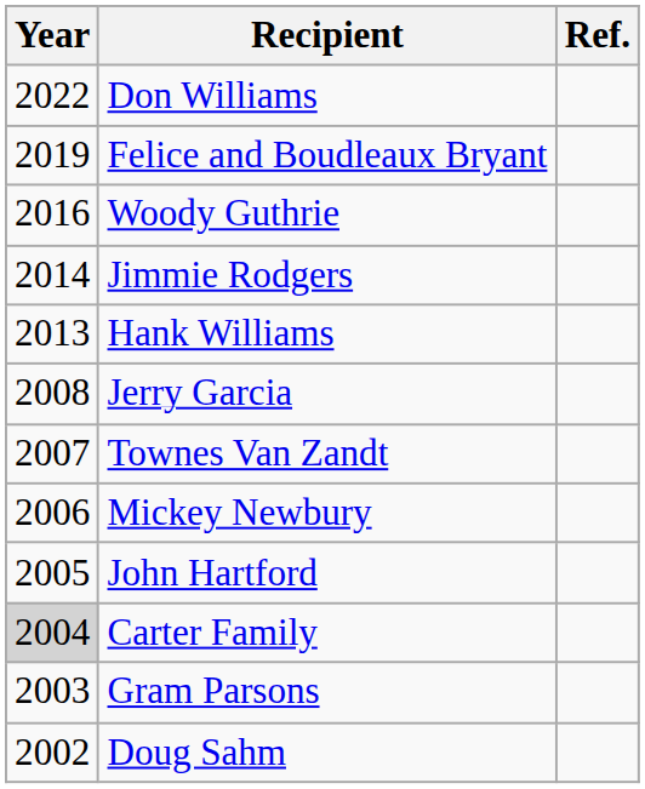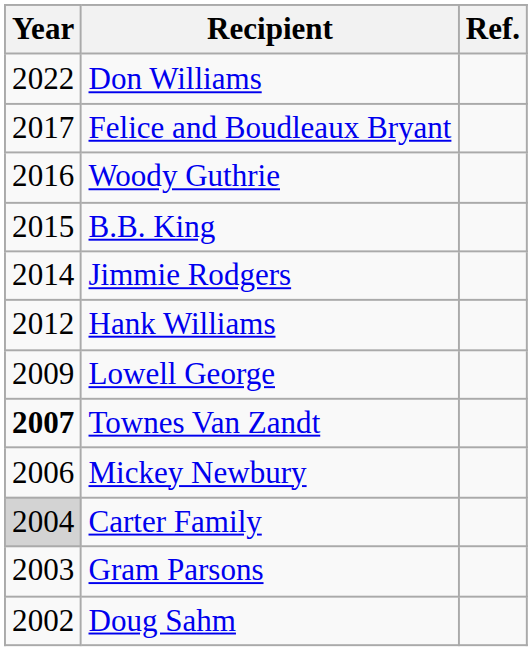Felice and Boudleaux Bryant | Year: 2019 -> 2017
+ row: 2015 | B.B. King
Hank Williams | Year: 2013 -> 2012
+ row: 2009 | Lowell George
- row: 2008 | Jerry Garcia
Townes Van Zandt | Year: normal -> bold
- row: 2005 | John Hartford
